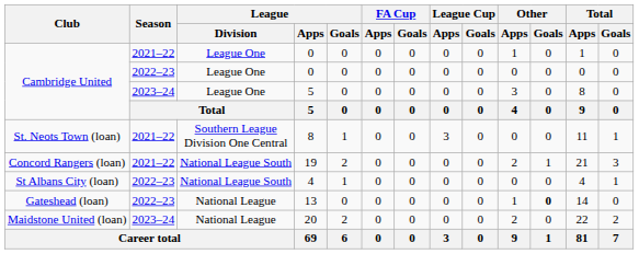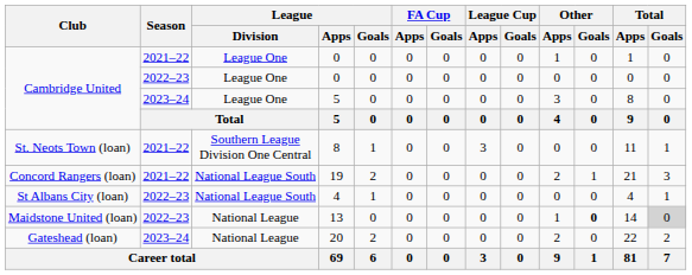13 | Club: Gateshead (loan) -> Maidstone United (loan)
13 | Total / Goals: no background -> lightgrey background
20 | Club: Maidstone United (loan) -> Gateshead (loan)
